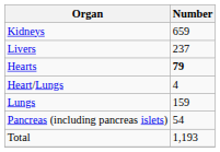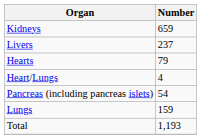Hearts | Number: bold -> normal
rows swapped: Lungs <-> Pancreas (including pancreas islets)
